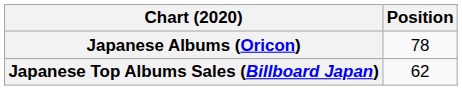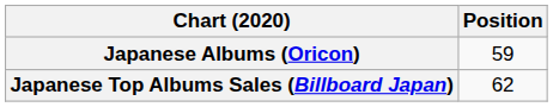Japanese Albums (Oricon) | Position: 78 -> 59
